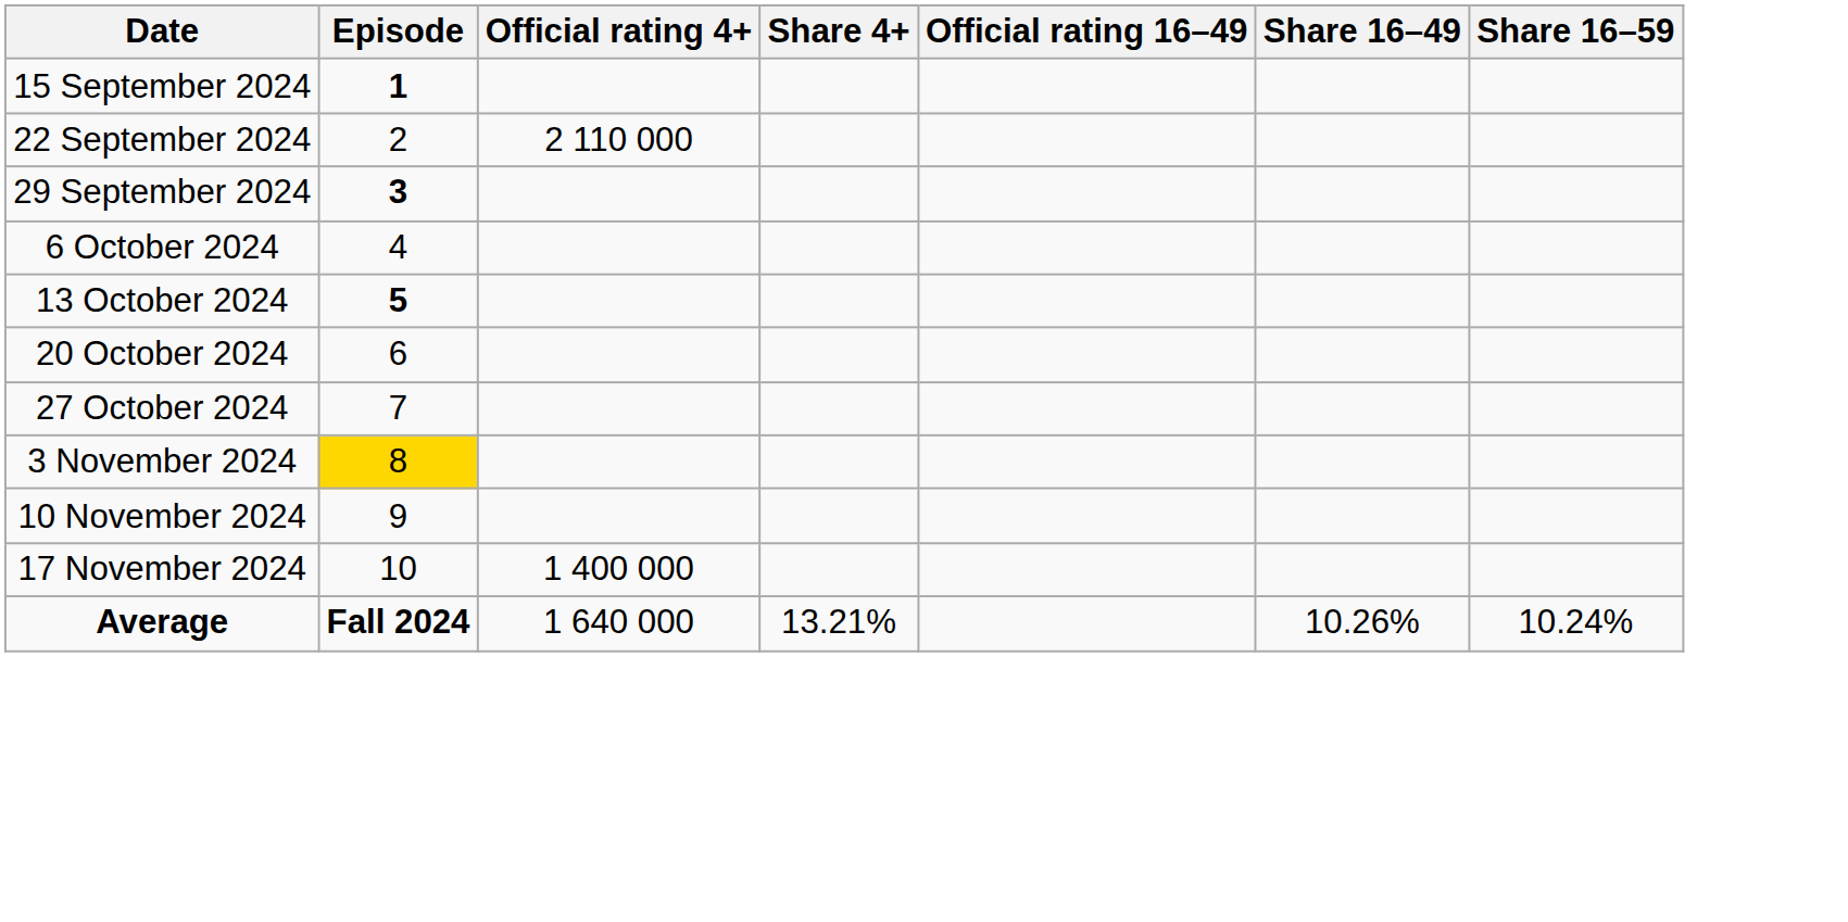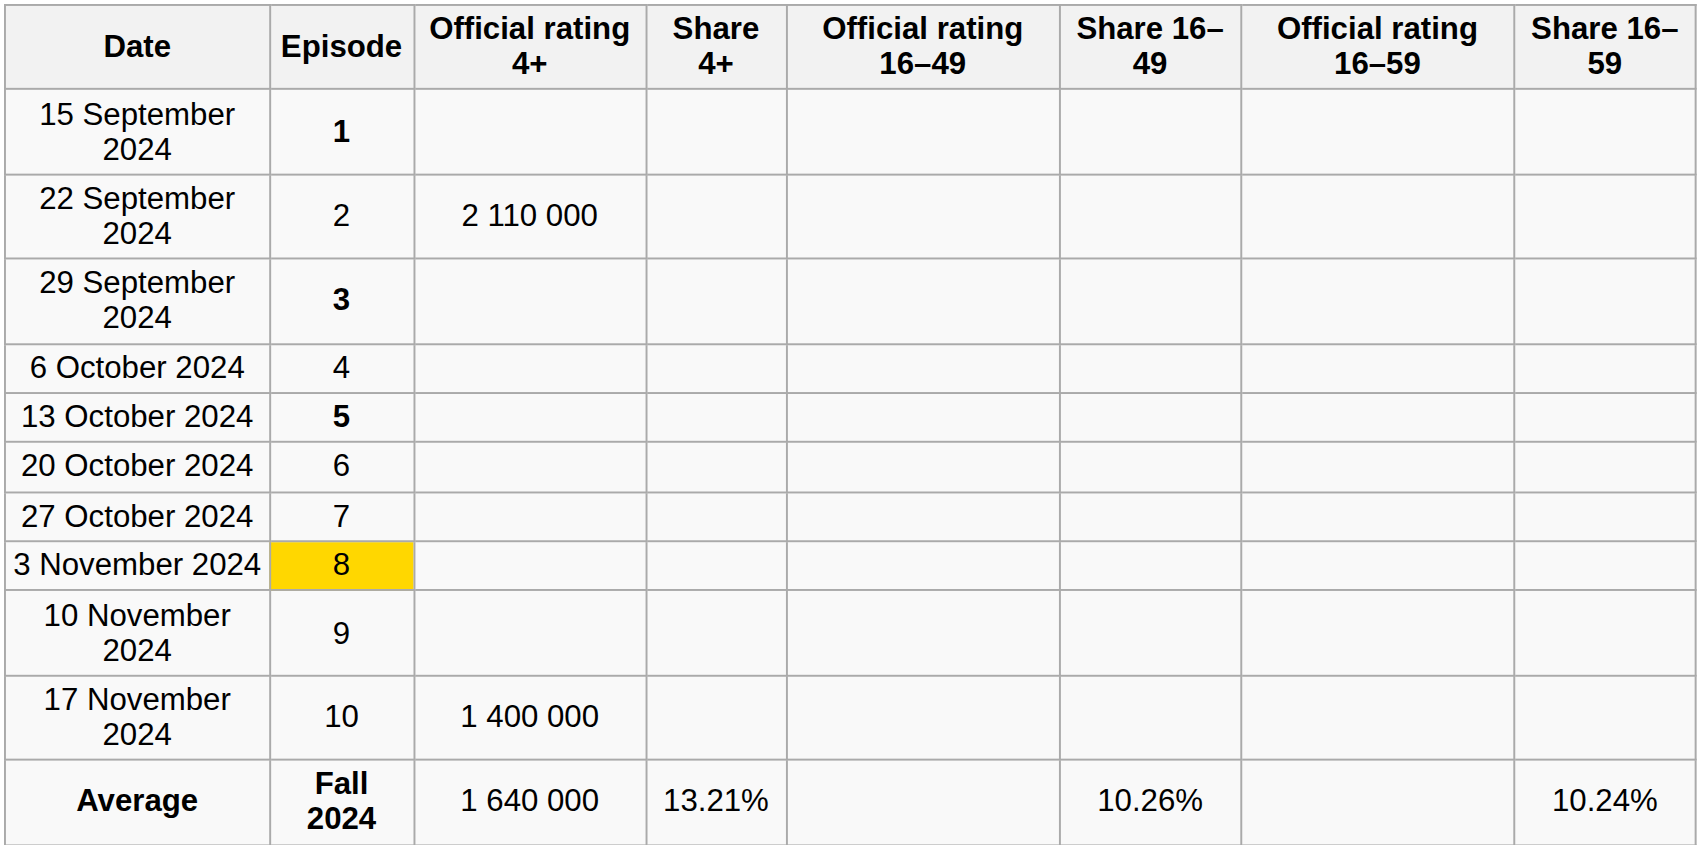+ column: Official rating 16–59
